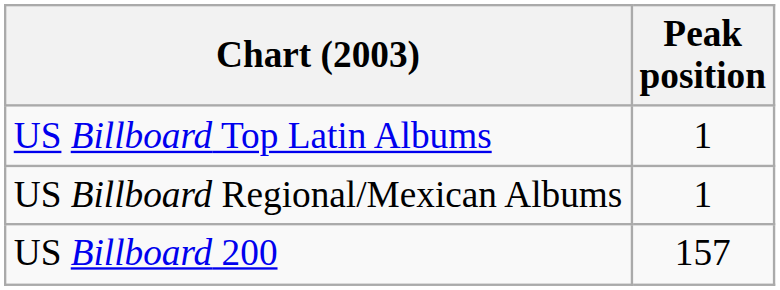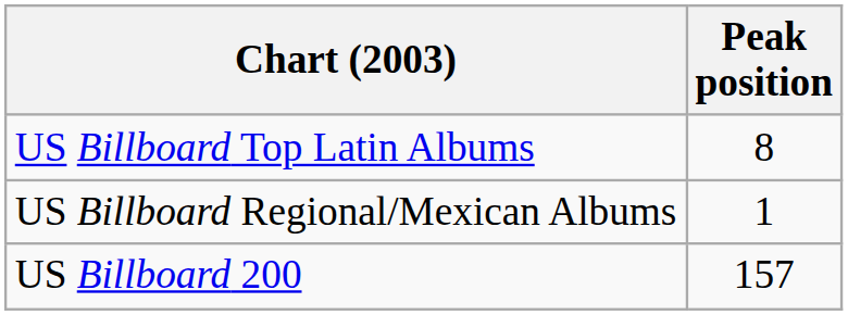US Billboard Top Latin Albums | Peak position: 1 -> 8
